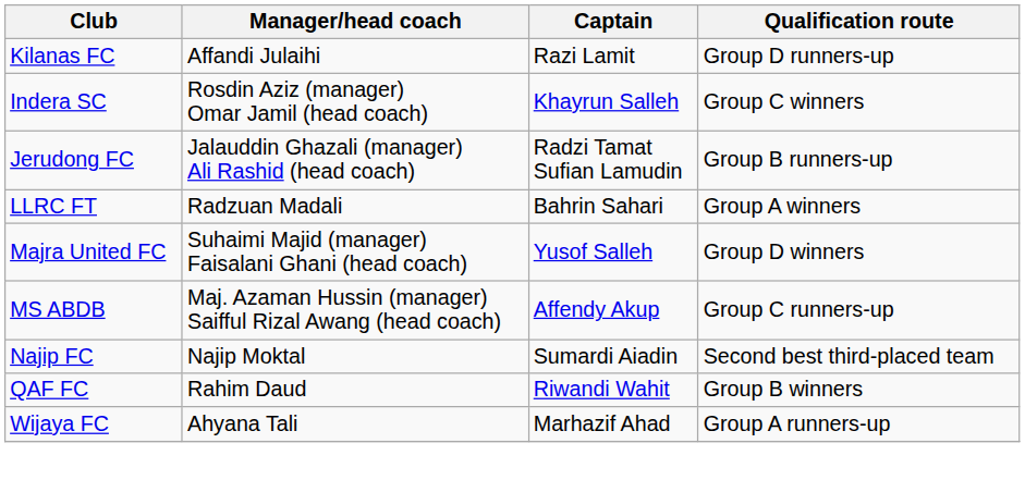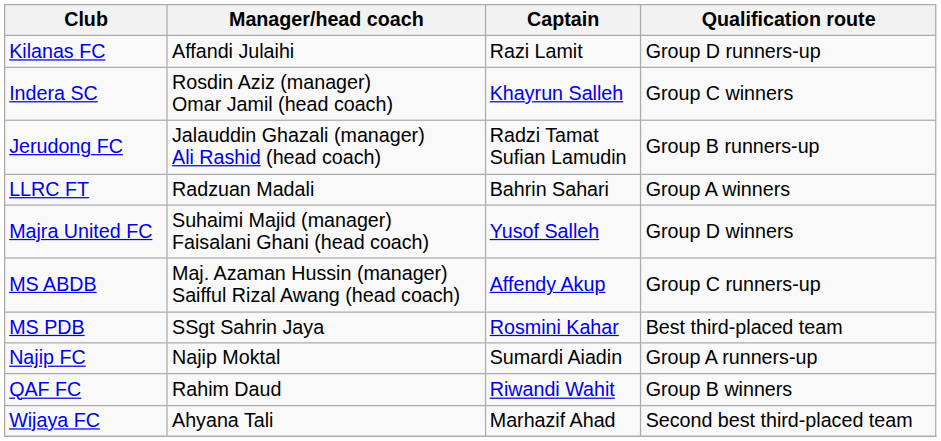+ row: MS PDB | SSgt Sahrin Jaya | Rosmini Kahar | Best third-placed team
Najip FC | Qualification route: Second best third-placed team -> Group A runners-up
Wijaya FC | Qualification route: Group A runners-up -> Second best third-placed team
